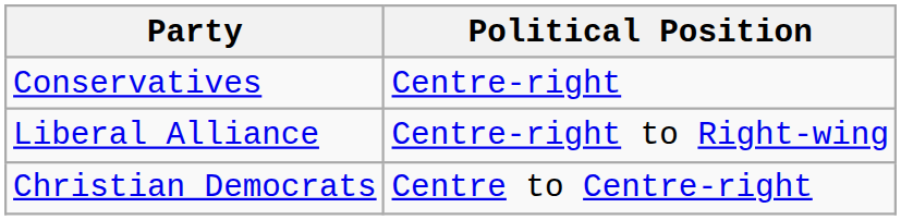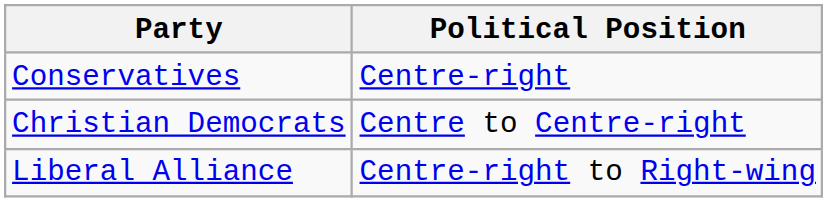rows swapped: Liberal Alliance <-> Christian Democrats
